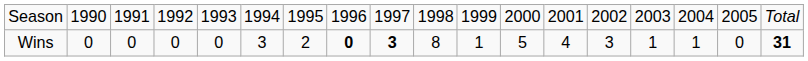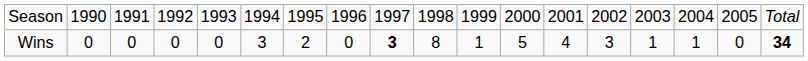Wins | column 8: bold -> normal
Wins | column 18: 31 -> 34
